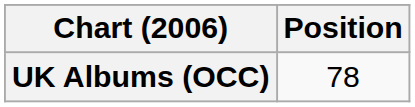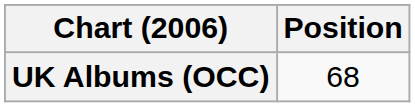UK Albums (OCC) | Position: 78 -> 68
